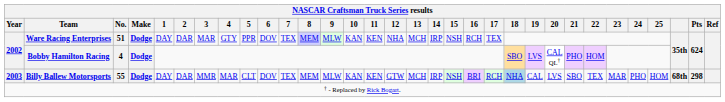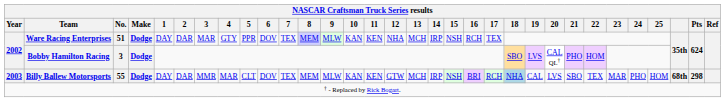Bobby Hamilton Racing | No.: 4 -> 3
